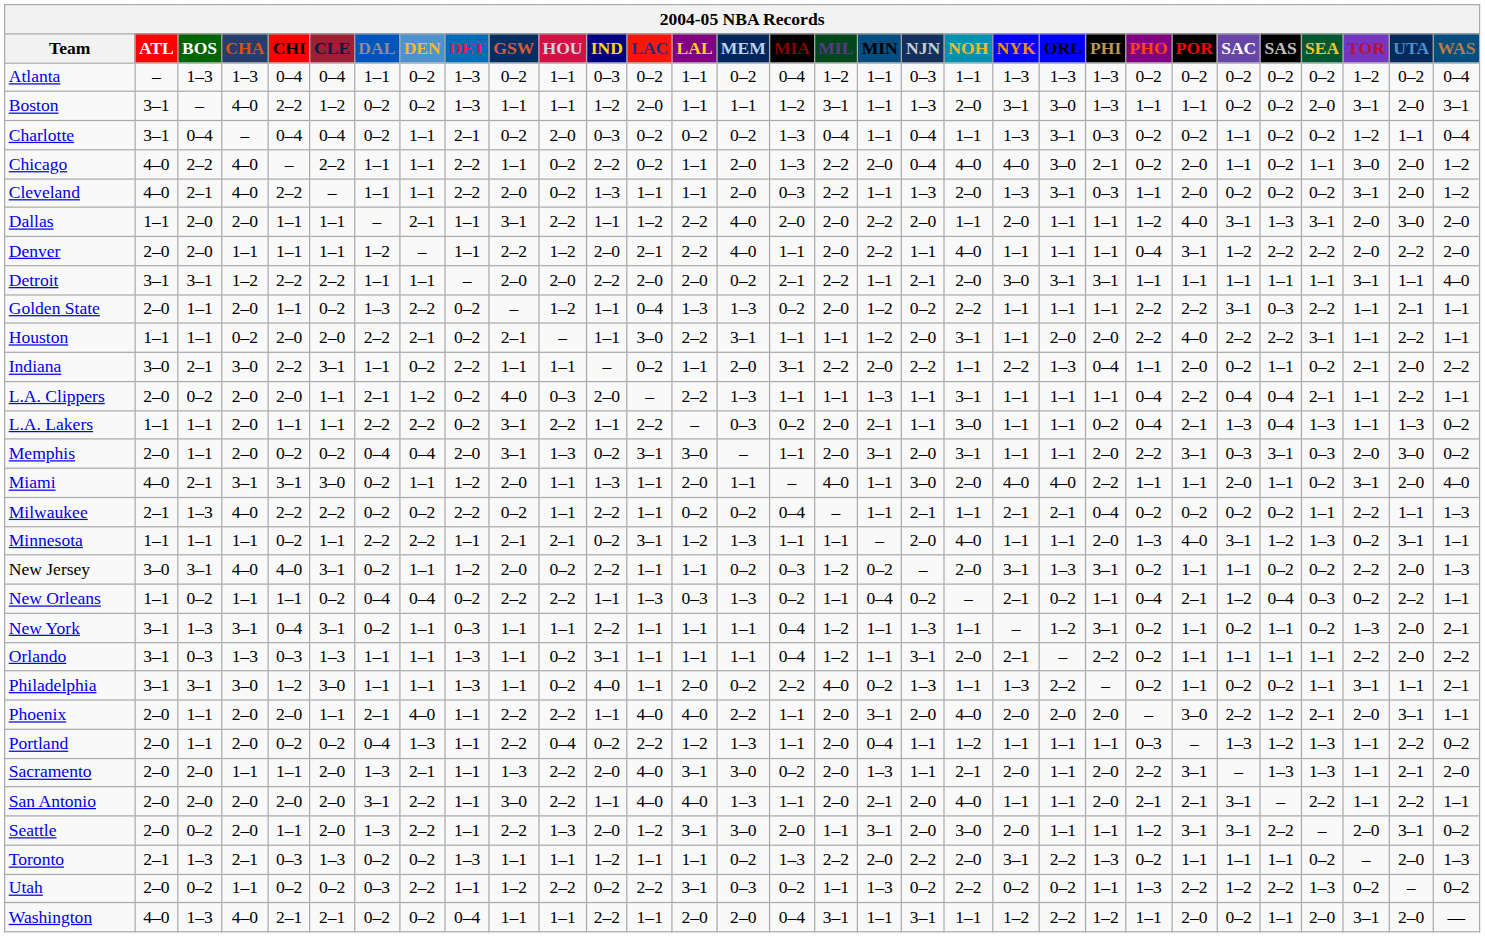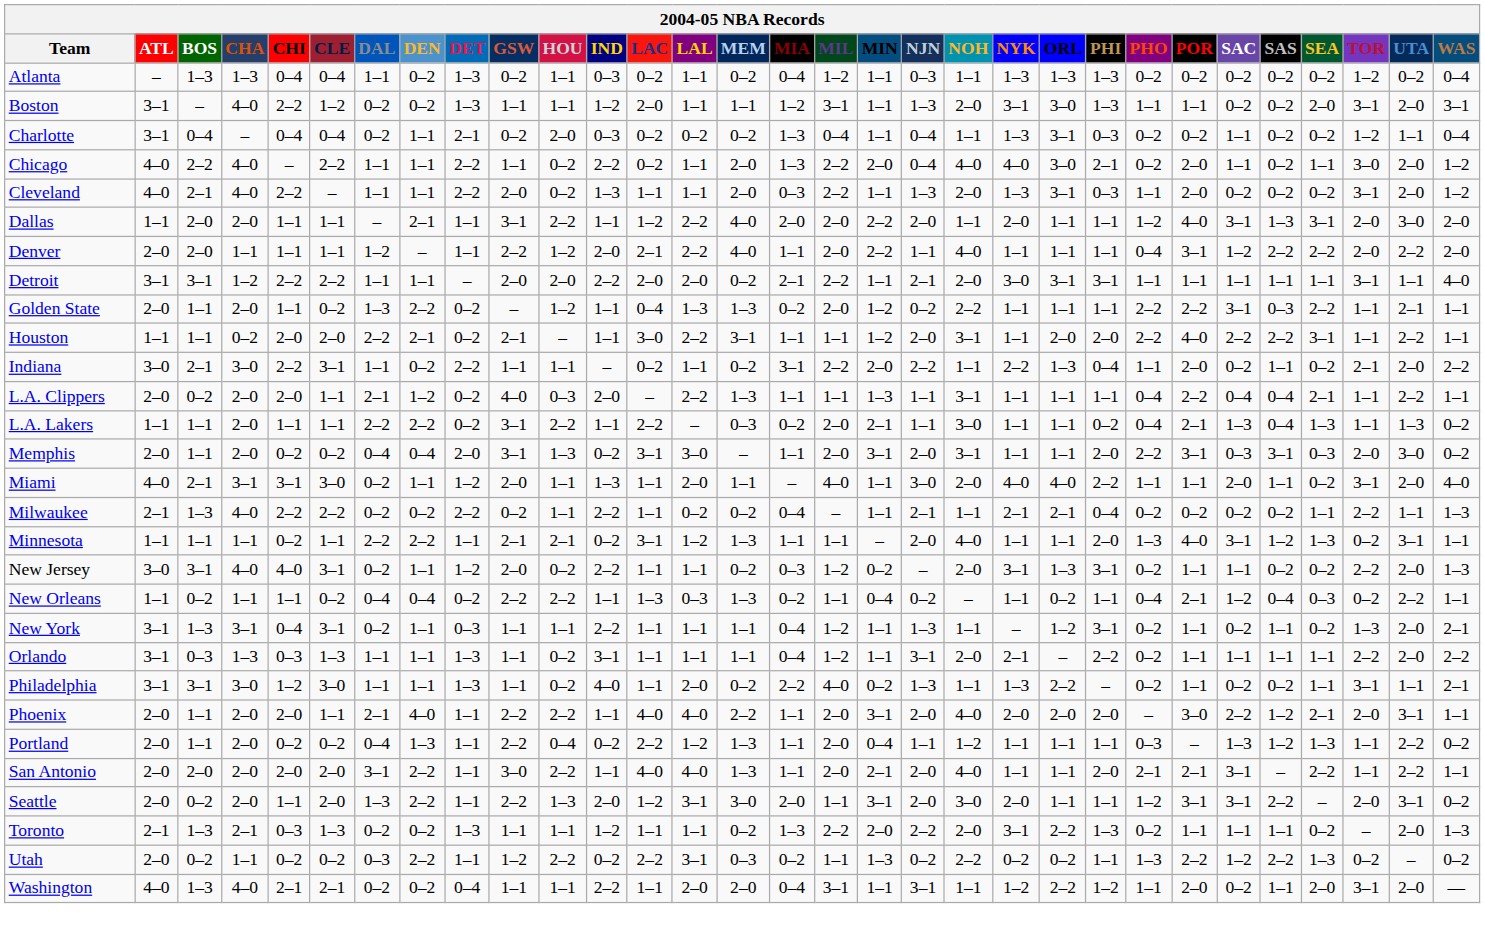Indiana | MEM: 2–0 -> 0–2
New Orleans | NYK: 2–1 -> 1–1
- row: Sacramento | 2–0 | 2–0 | 1–1 | 1–1 | 2–0 | 1–3 | 2–1 | 1–1 | 1–3 | 2–2 | 2–0 | 4–0 | 3–1 | 3–0 | 0–2 | 2–0 | 1–3 | 1–1 | 2–1 | 2–0 | 1–1 | 2–0 | 2–2 | 3–1 | – | 1–3 | 1–3 | 1–1 | 2–1 | 2–0
